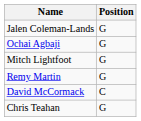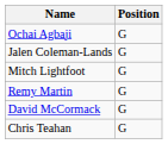rows swapped: Ochai Agbaji <-> Jalen Coleman-Lands
David McCormack | Position: C -> G
